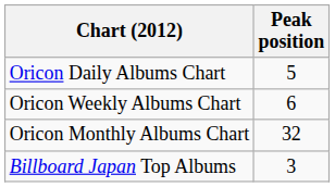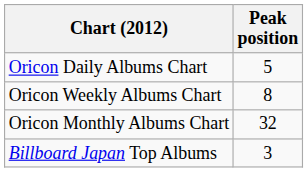Oricon Weekly Albums Chart | Peak position: 6 -> 8
